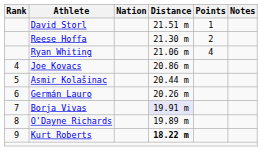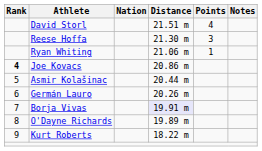David Storl | Points: 1 -> 4
Reese Hoffa | Points: 2 -> 3
Ryan Whiting | Points: 4 -> 1
Joe Kovacs | Rank: normal -> bold
Kurt Roberts | Distance: bold -> normal
